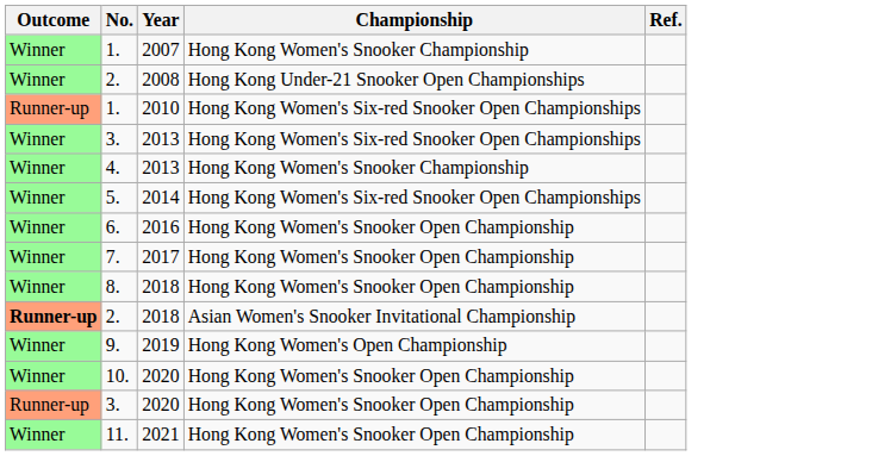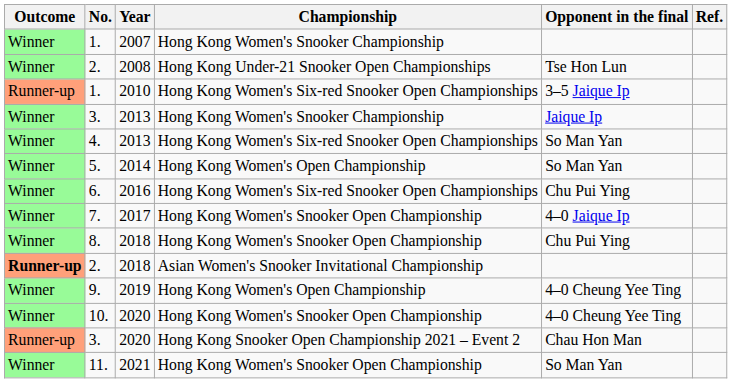+ column: Opponent in the final | Tse Hon Lun | 3–5 Jaique Ip | Jaique Ip | So Man Yan | So Man Yan | Chu Pui Ying | 4–0 Jaique Ip | Chu Pui Ying | 4–0 Cheung Yee Ting | 4–0 Cheung Yee Ting | Chau Hon Man | So Man Yan
3. / 2013 | Championship: Hong Kong Women's Six-red Snooker Open Championships -> Hong Kong Women's Snooker Championship
4. | Championship: Hong Kong Women's Snooker Championship -> Hong Kong Women's Six-red Snooker Open Championships
5. | Championship: Hong Kong Women's Six-red Snooker Open Championships -> Hong Kong Women's Open Championship
6. | Championship: Hong Kong Women's Snooker Open Championship -> Hong Kong Women's Six-red Snooker Open Championships
3. / 2020 | Championship: Hong Kong Women's Snooker Open Championship -> Hong Kong Snooker Open Championship 2021 – Event 2
